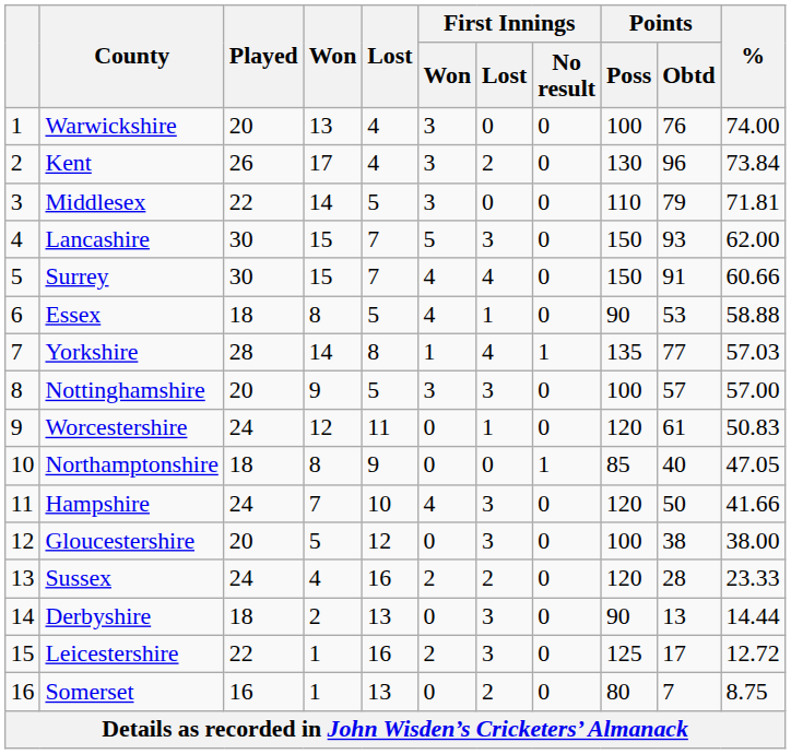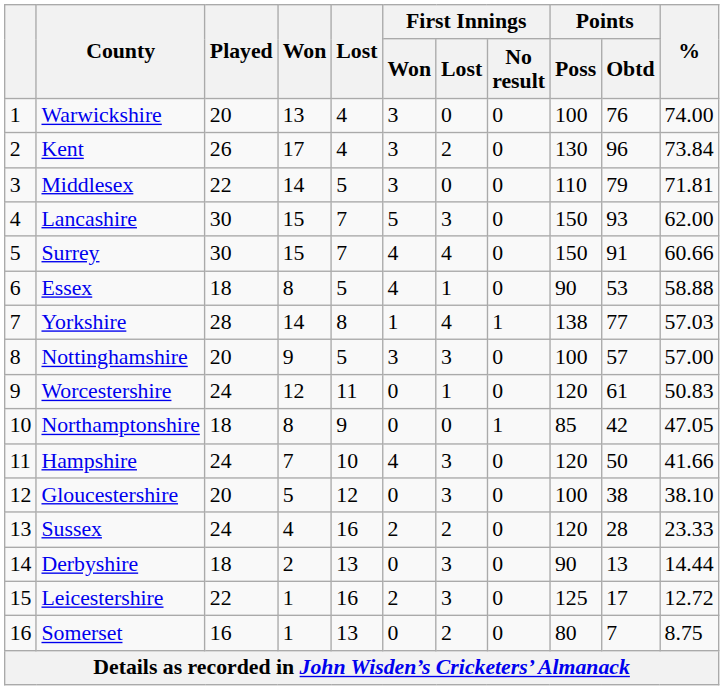Yorkshire | Points / Poss: 135 -> 138
Northamptonshire | Points / Obtd: 40 -> 42
Gloucestershire | %: 38.00 -> 38.10
